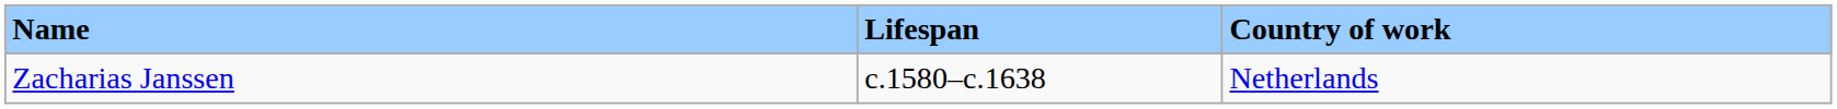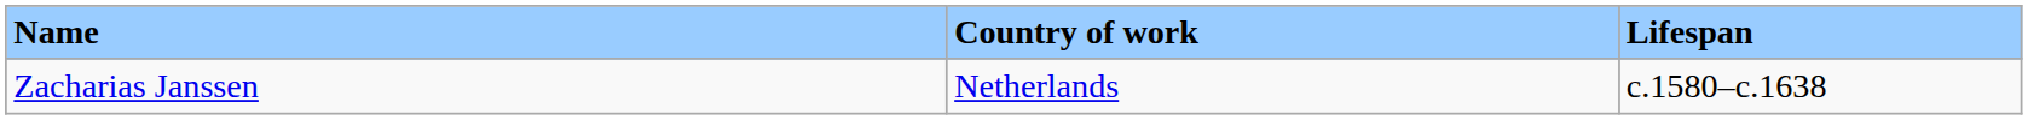columns swapped: Lifespan <-> Country of work
